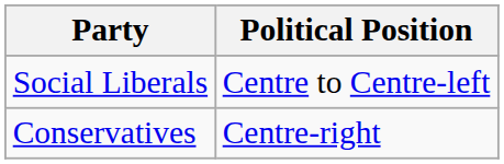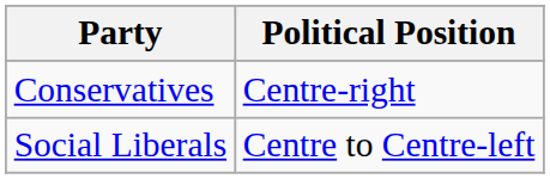rows swapped: Social Liberals <-> Conservatives
